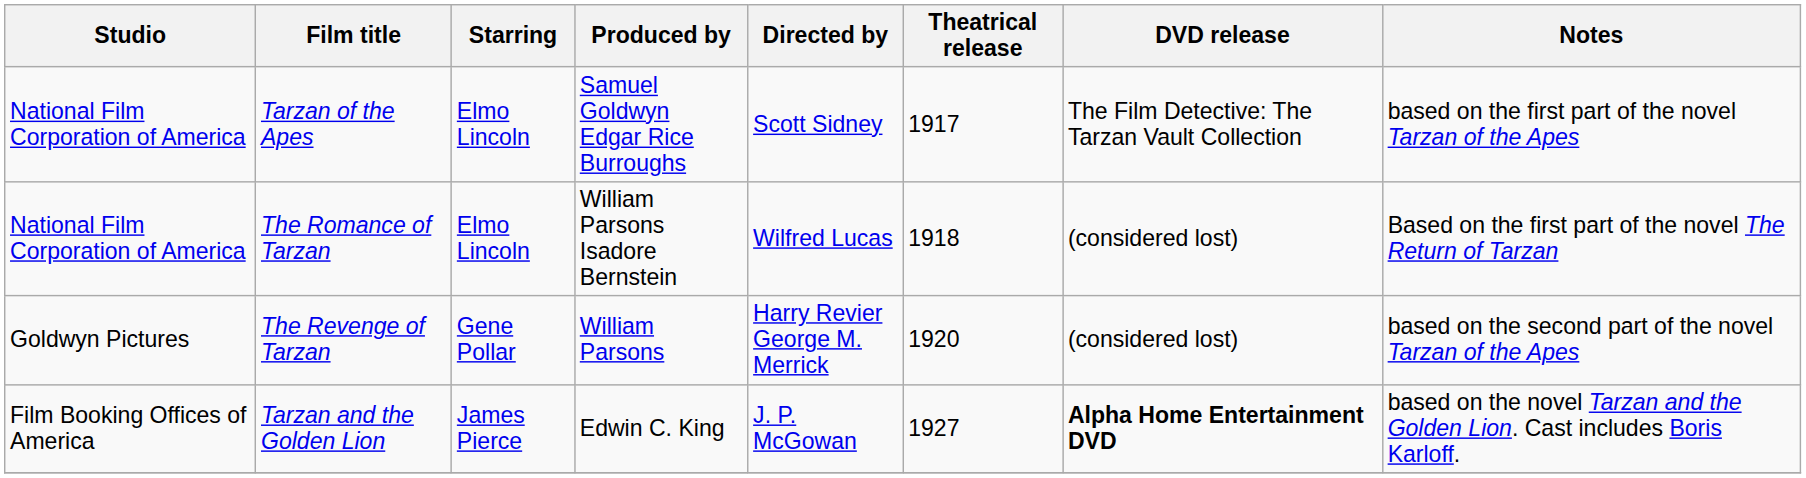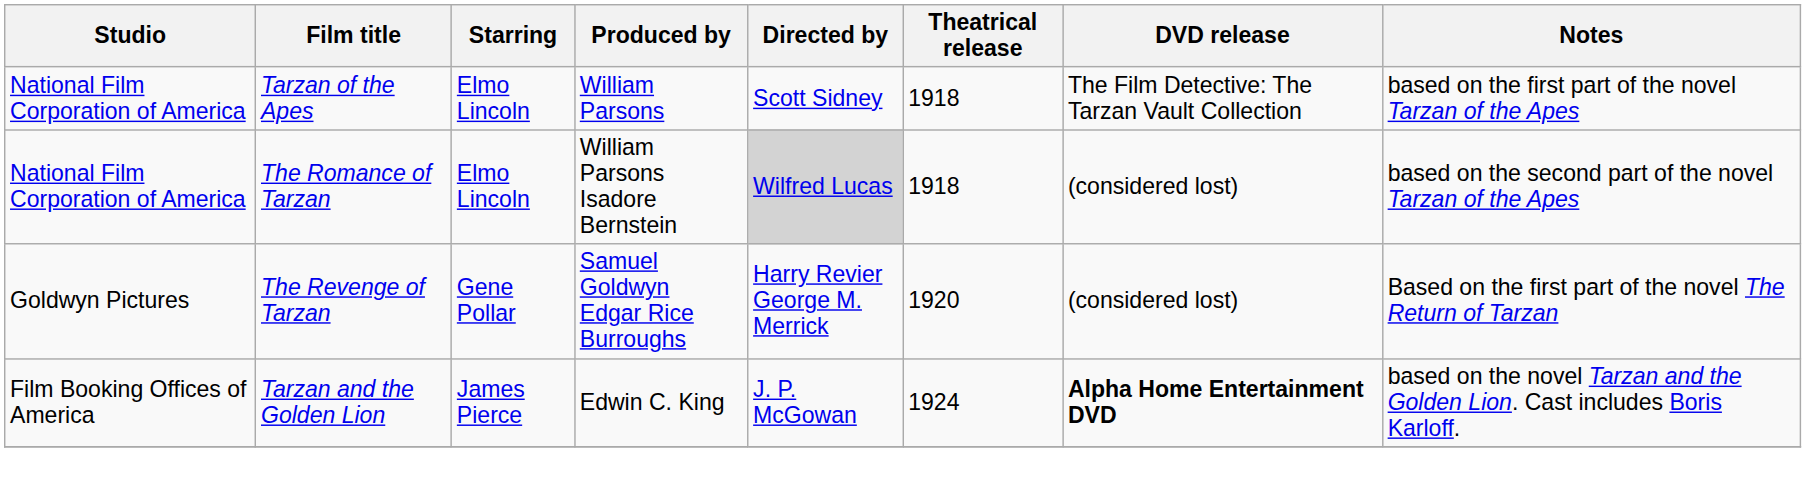Tarzan of the Apes | Produced by: Samuel Goldwyn Edgar Rice Burroughs -> William Parsons
Tarzan of the Apes | Theatrical release: 1917 -> 1918
The Romance of Tarzan | Directed by: no background -> lightgrey background
The Romance of Tarzan | Notes: Based on the first part of the novel The Return of Tarzan -> based on the second part of the novel Tarzan of the Apes
The Revenge of Tarzan | Produced by: William Parsons -> Samuel Goldwyn Edgar Rice Burroughs
The Revenge of Tarzan | Notes: based on the second part of the novel Tarzan of the Apes -> Based on the first part of the novel The Return of Tarzan
Tarzan and the Golden Lion | Theatrical release: 1927 -> 1924
